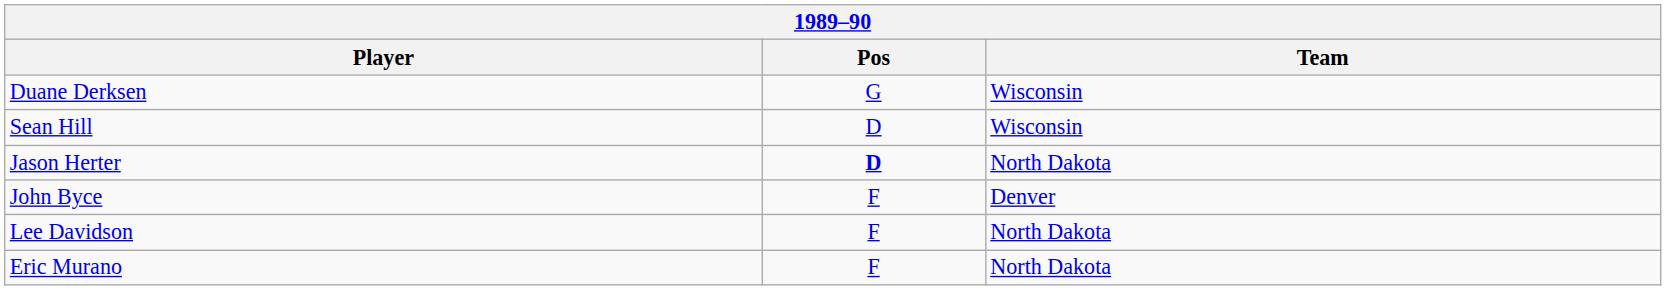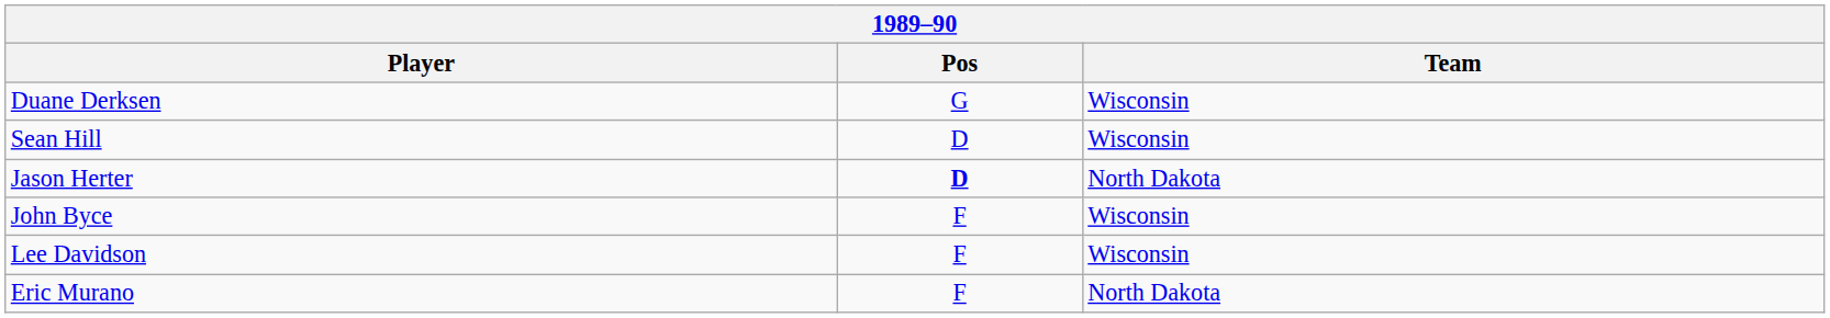John Byce | Team: Denver -> Wisconsin
Lee Davidson | Team: North Dakota -> Wisconsin
